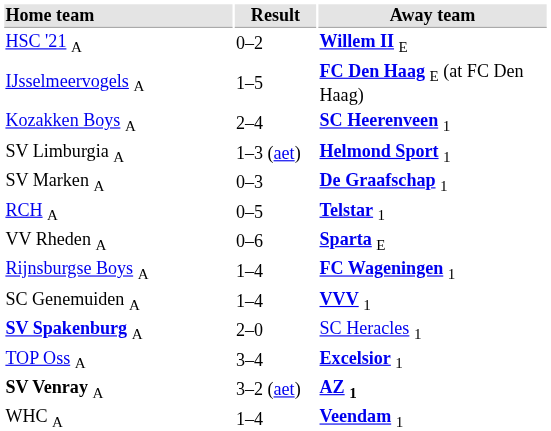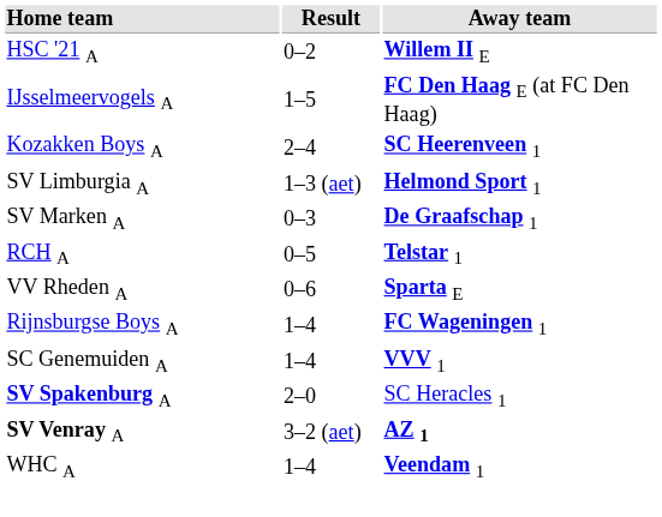- row: TOP Oss A | 3–4 | Excelsior 1
